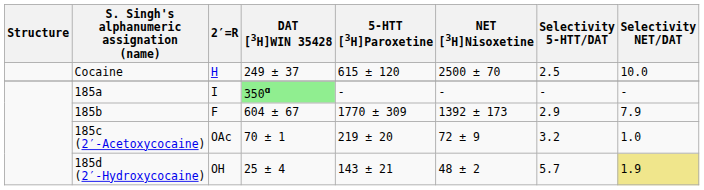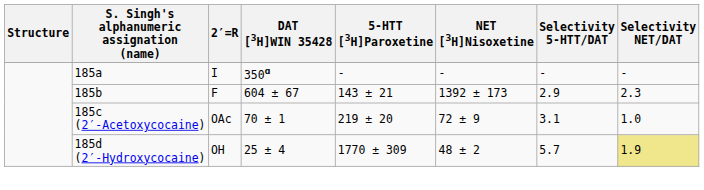- row: Cocaine | H | 249 ± 37 | 615 ± 120 | 2500 ± 70 | 2.5 | 10.0
185a | DAT [3H]WIN 35428: lightgreen background -> no background
185b | 5-HTT [3H]Paroxetine: 1770 ± 309 -> 143 ± 21
185b | Selectivity NET/DAT: 7.9 -> 2.3
185c (2′-Acetoxycocaine) | Selectivity 5-HTT/DAT: 3.2 -> 3.1
185d (2′-Hydroxycocaine) | 5-HTT [3H]Paroxetine: 143 ± 21 -> 1770 ± 309
